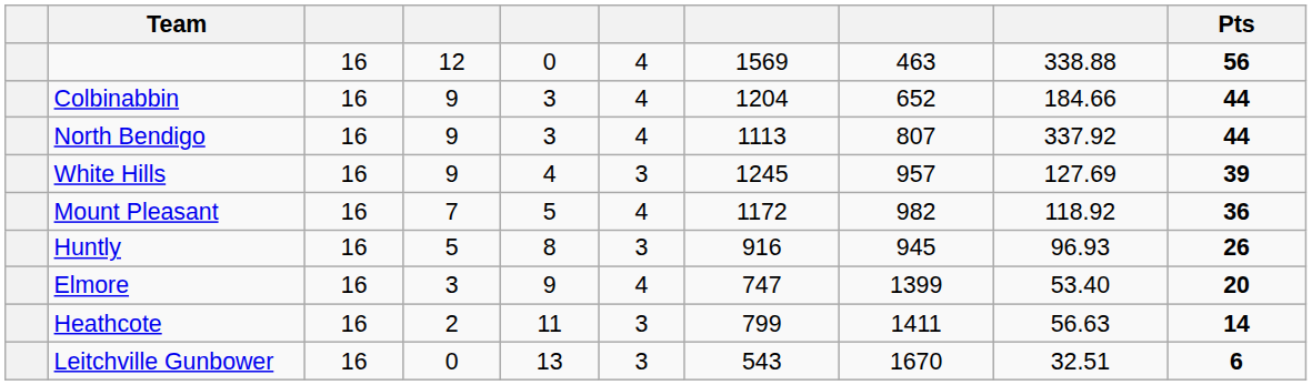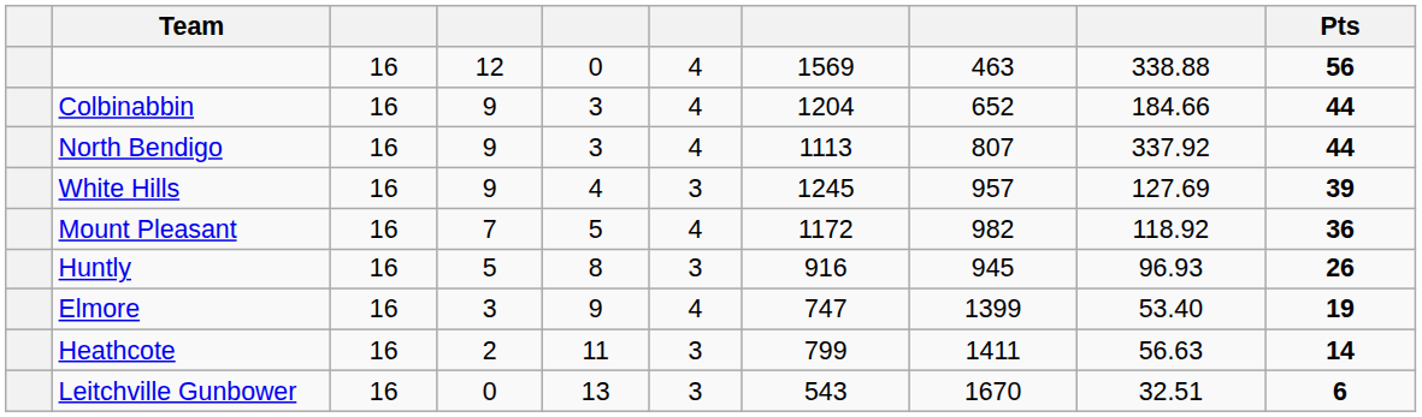Elmore | Pts: 20 -> 19
